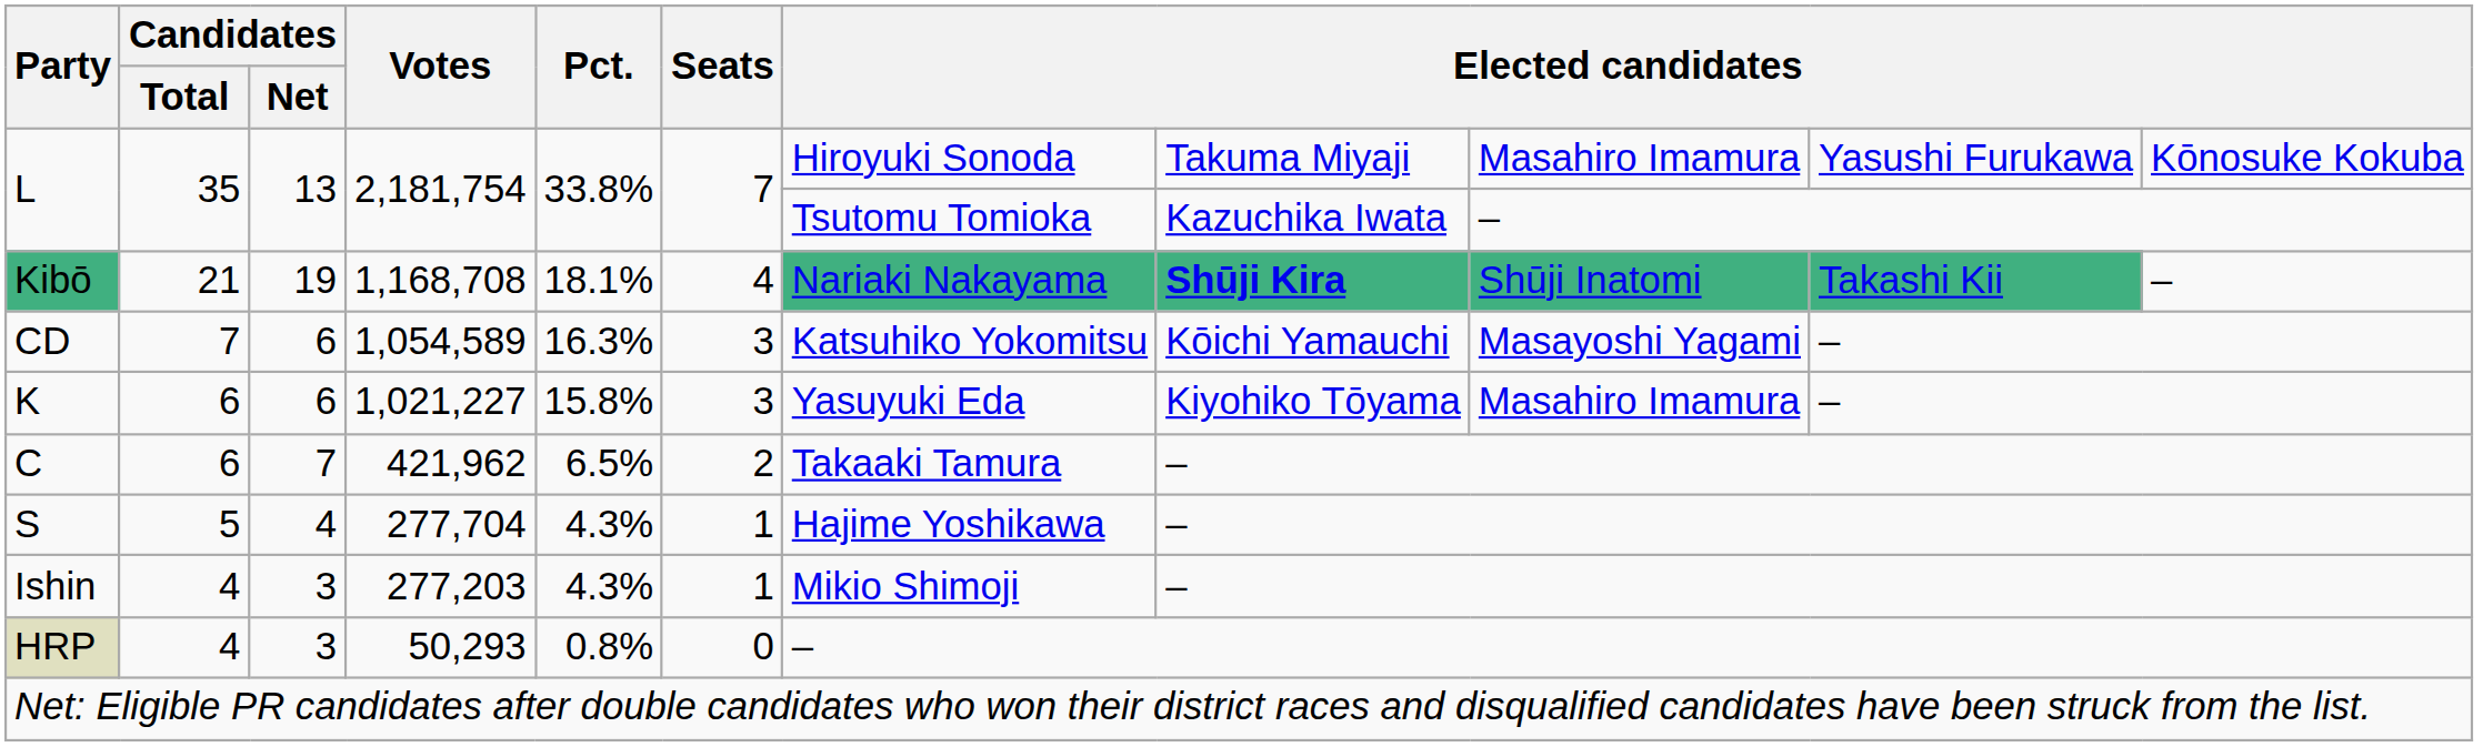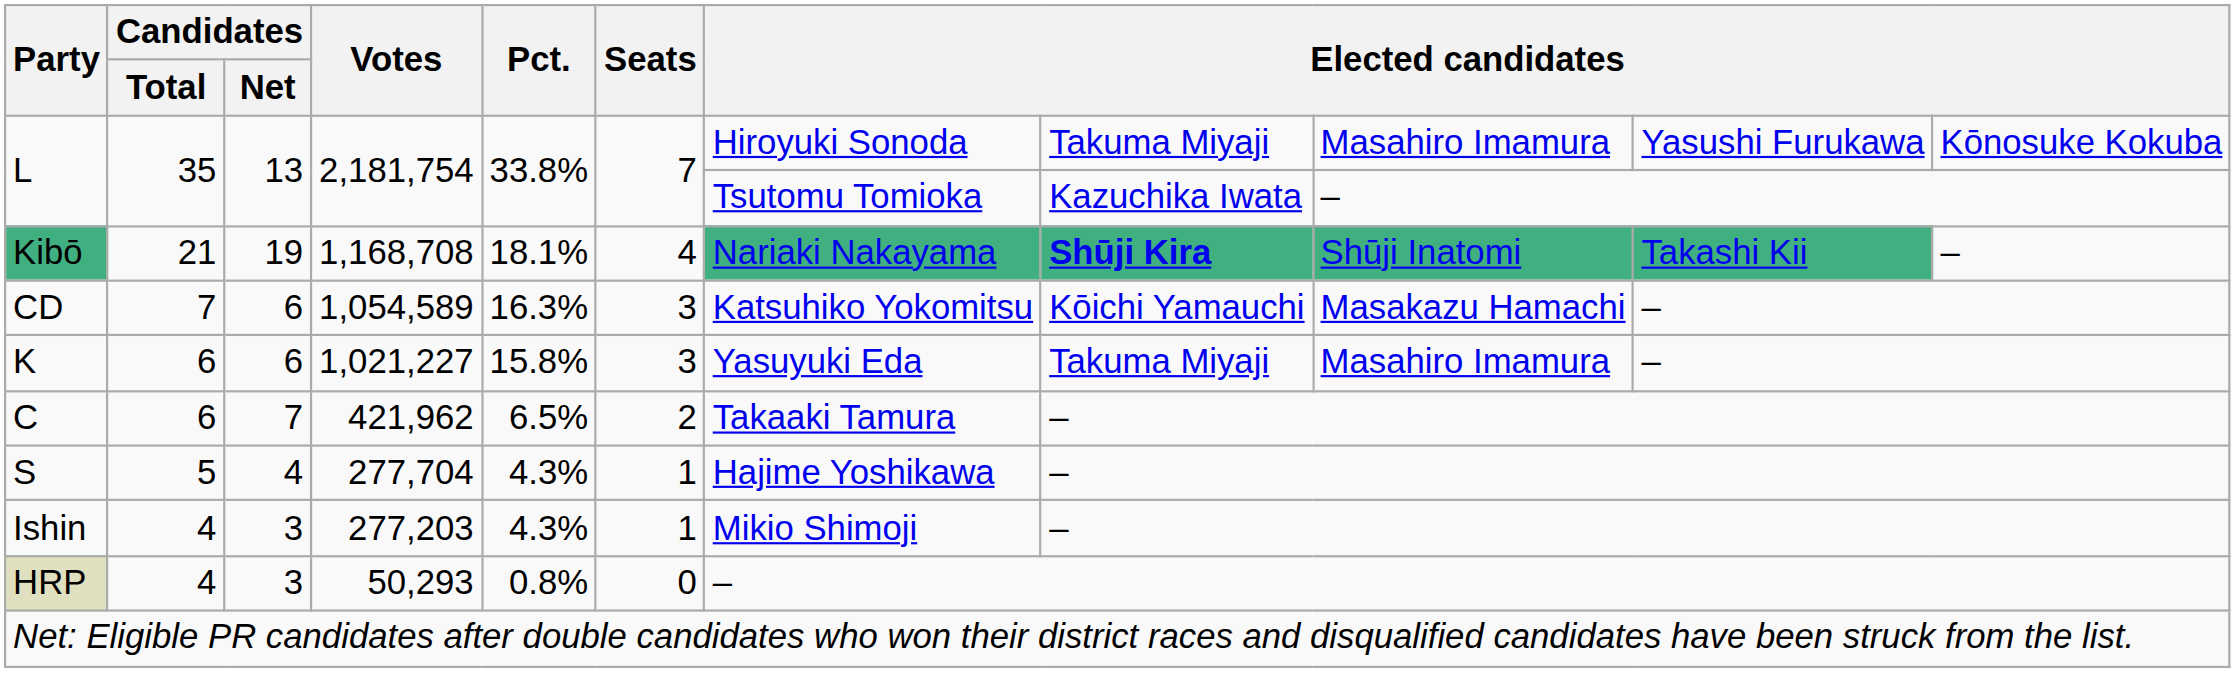CD | column 9: Masayoshi Yagami -> Masakazu Hamachi
K | column 8: Kiyohiko Tōyama -> Takuma Miyaji
